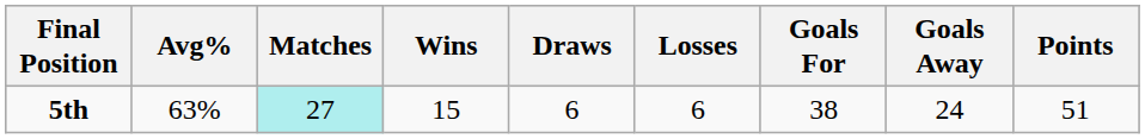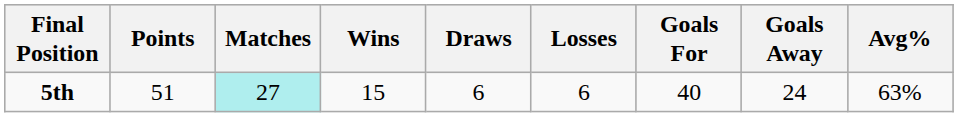columns swapped: Points <-> Avg%
5th | Goals For: 38 -> 40
